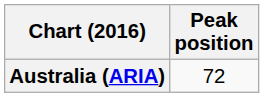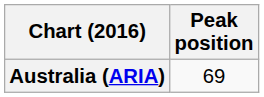Australia (ARIA) | Peak position: 72 -> 69
